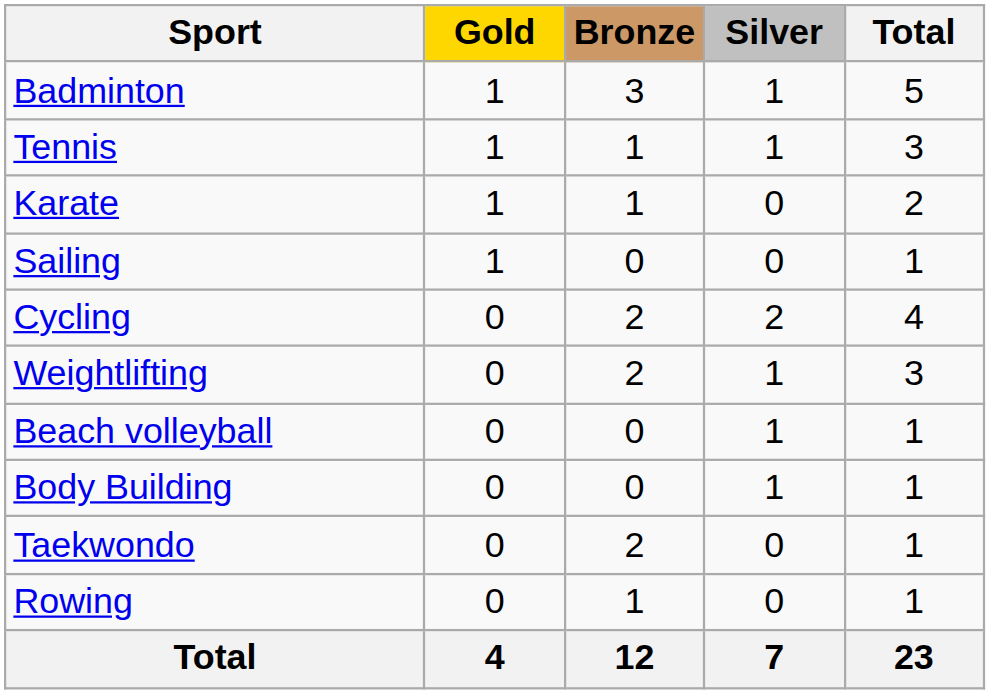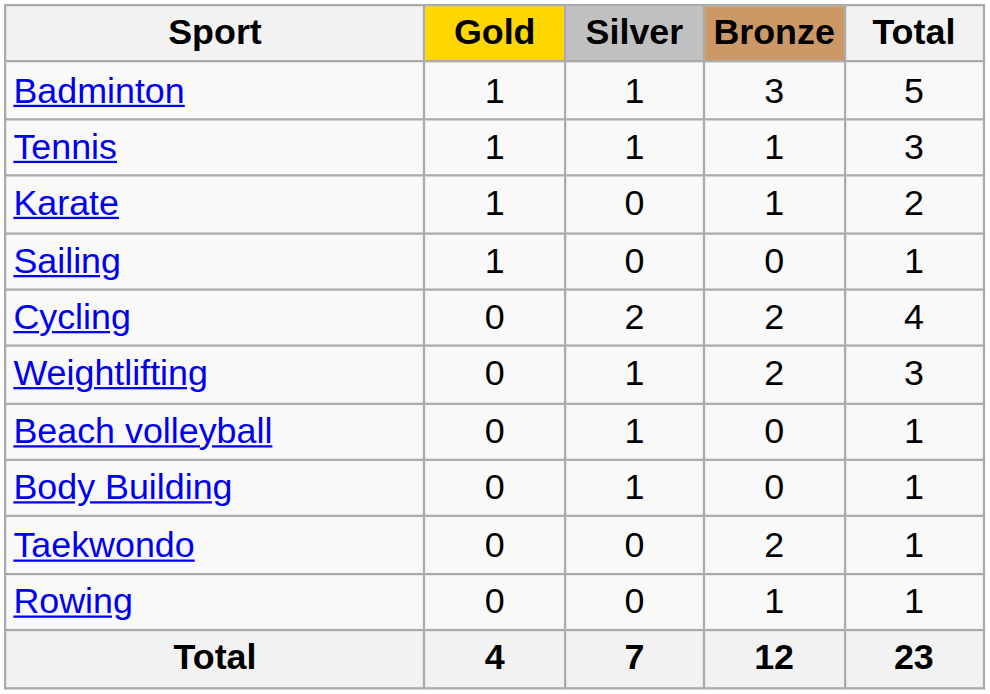columns swapped: Silver <-> Bronze
